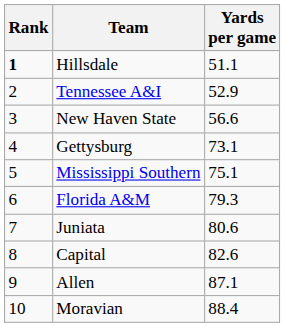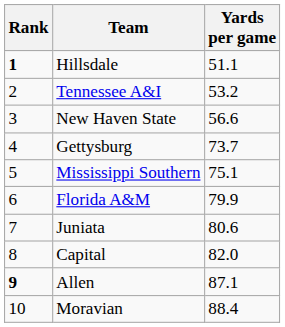Tennessee A&I | Yards per game: 52.9 -> 53.2
Gettysburg | Yards per game: 73.1 -> 73.7
Florida A&M | Yards per game: 79.3 -> 79.9
Capital | Yards per game: 82.6 -> 82.0
Allen | Rank: normal -> bold
